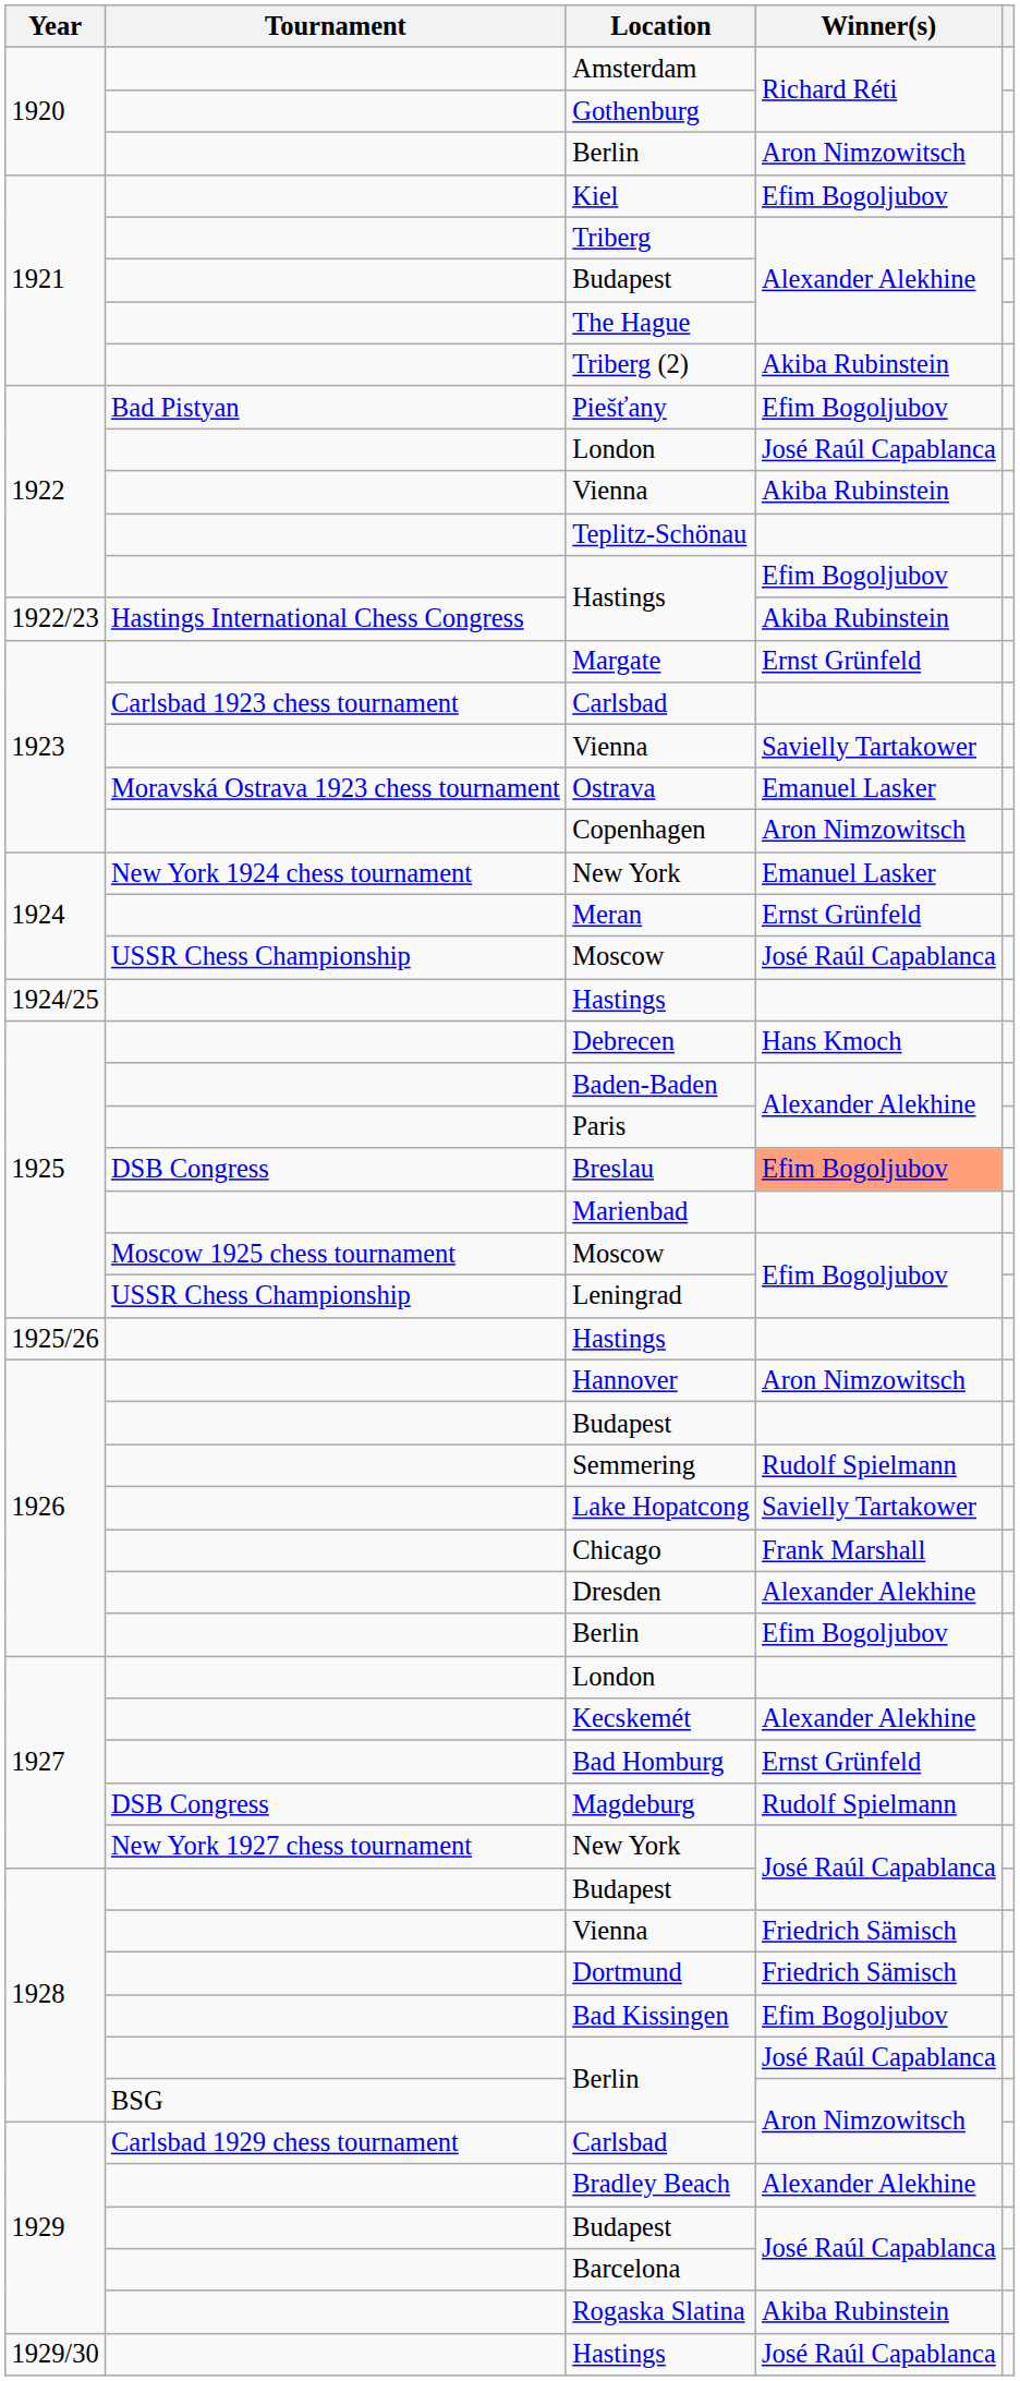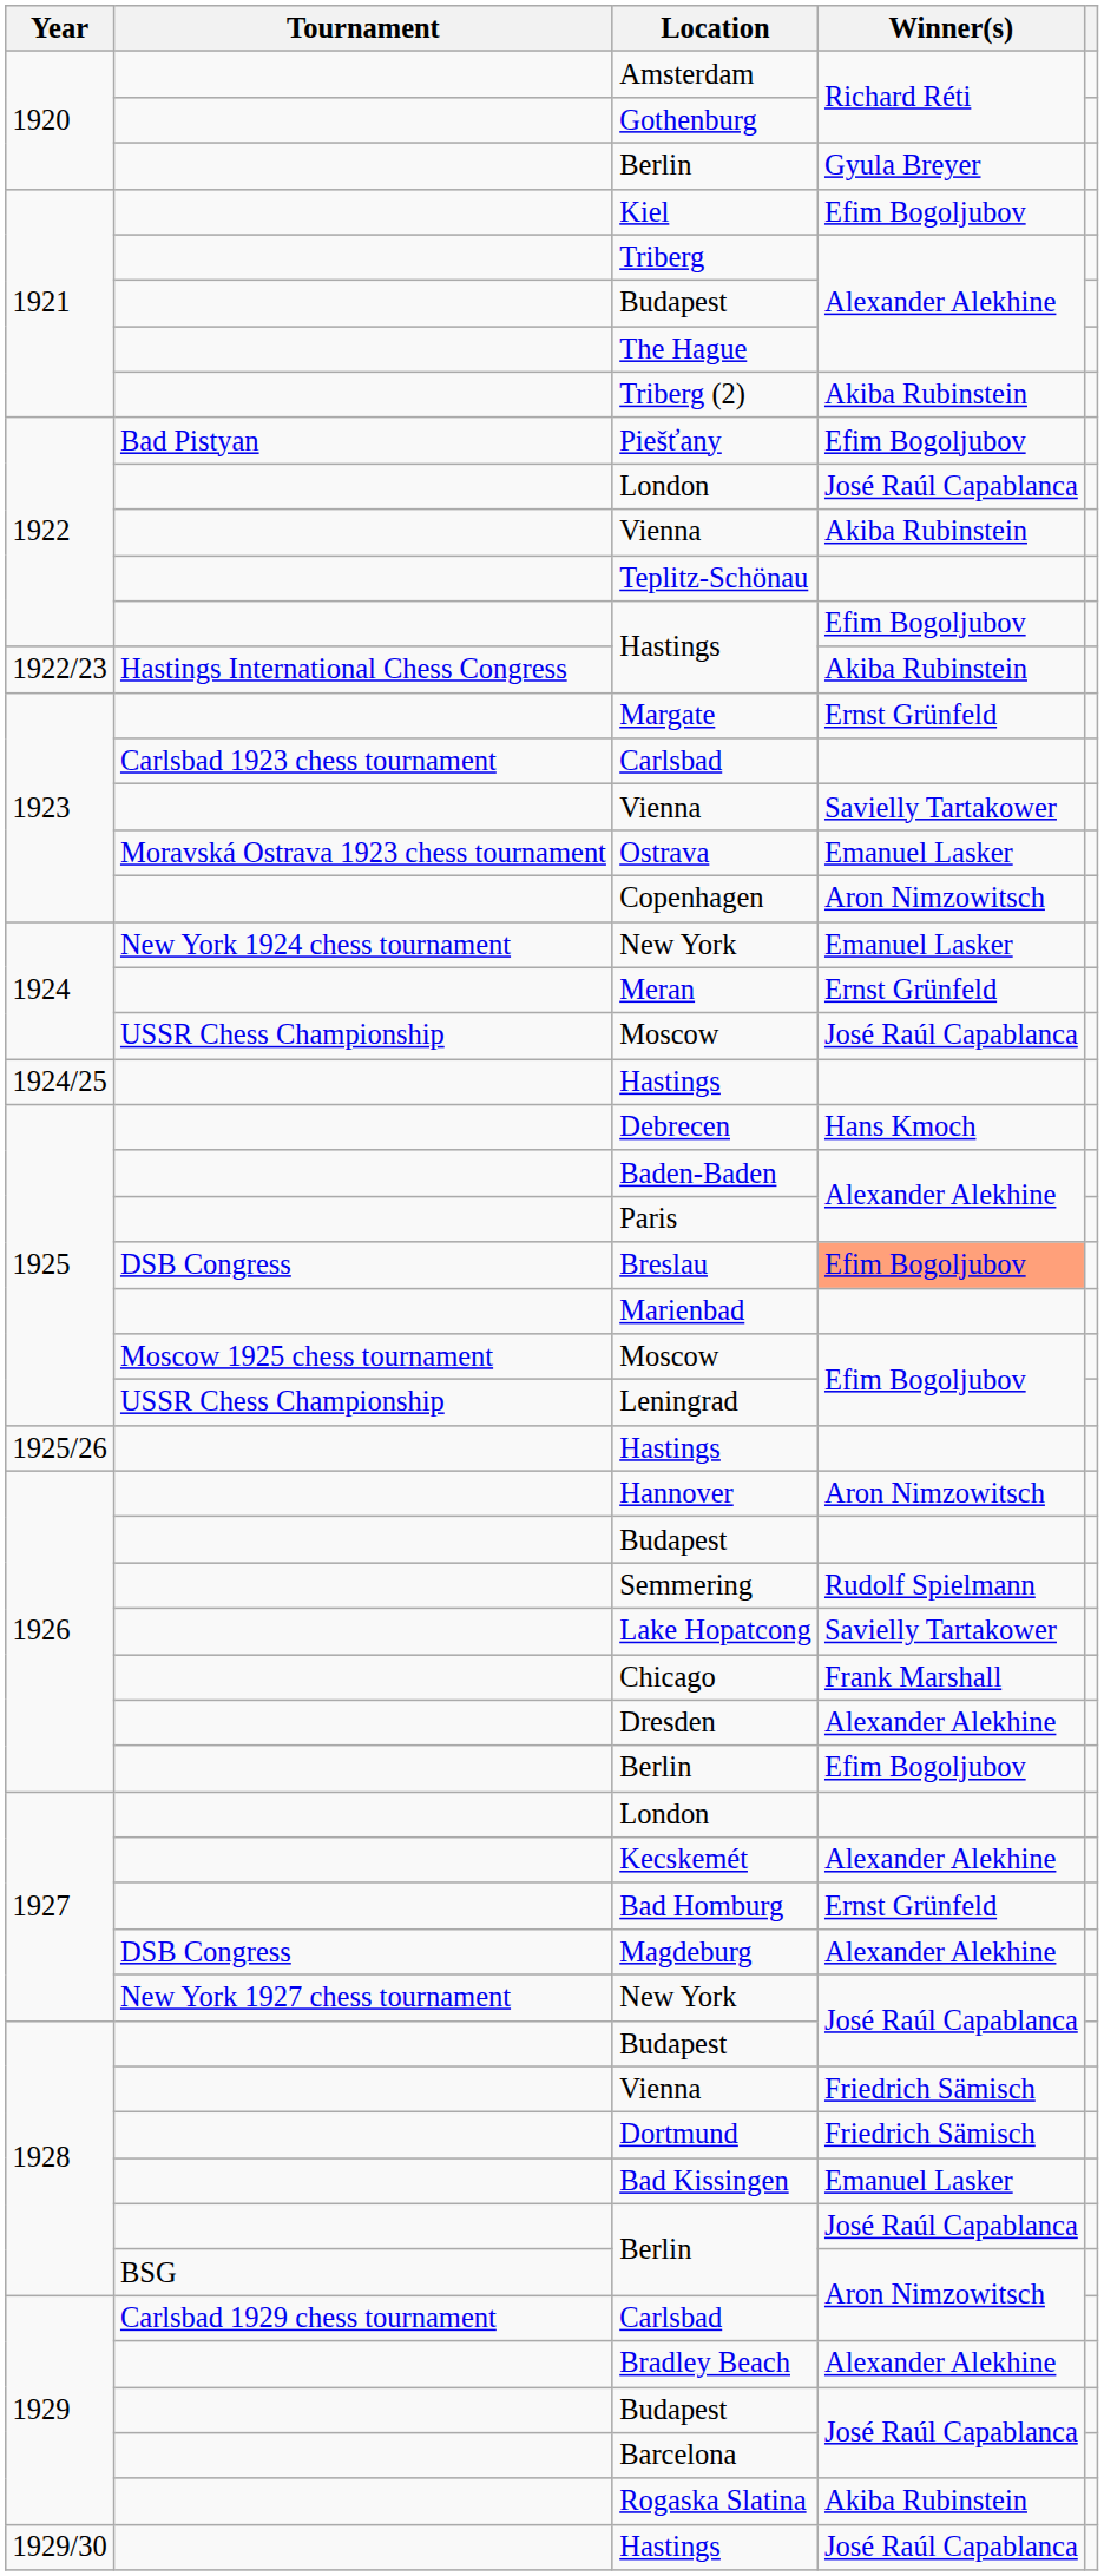1920 / Berlin | Winner(s): Aron Nimzowitsch -> Gyula Breyer
Magdeburg | Winner(s): Rudolf Spielmann -> Alexander Alekhine
Bad Kissingen | Winner(s): Efim Bogoljubov -> Emanuel Lasker
